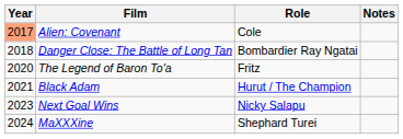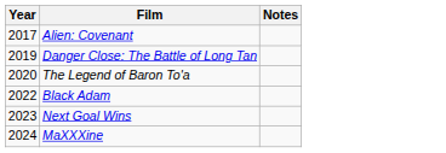- column: Role | Cole | Bombardier Ray Ngatai | Fritz | Hurut / The Champion | Nicky Salapu | Shephard Turei
Alien: Covenant | Year: lightsalmon background -> no background
Danger Close: The Battle of Long Tan | Year: 2018 -> 2019
Black Adam | Year: 2021 -> 2022
